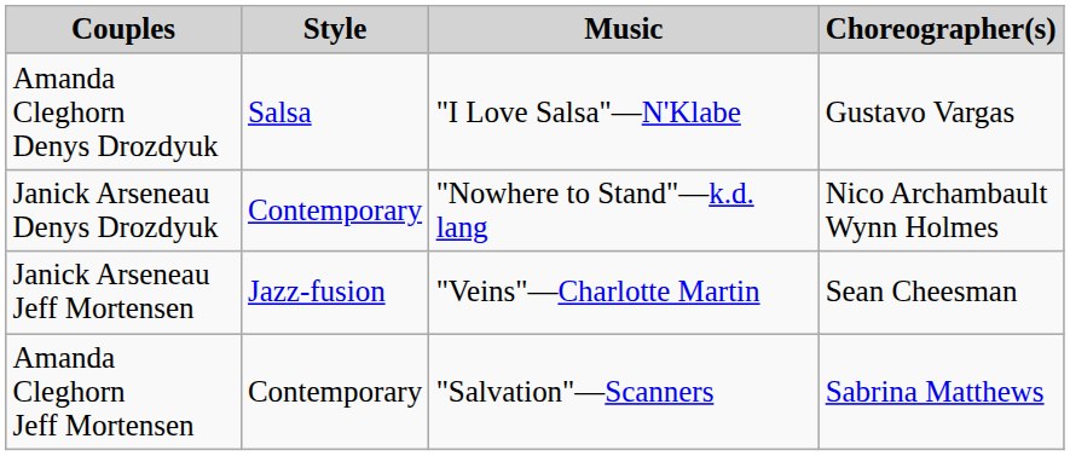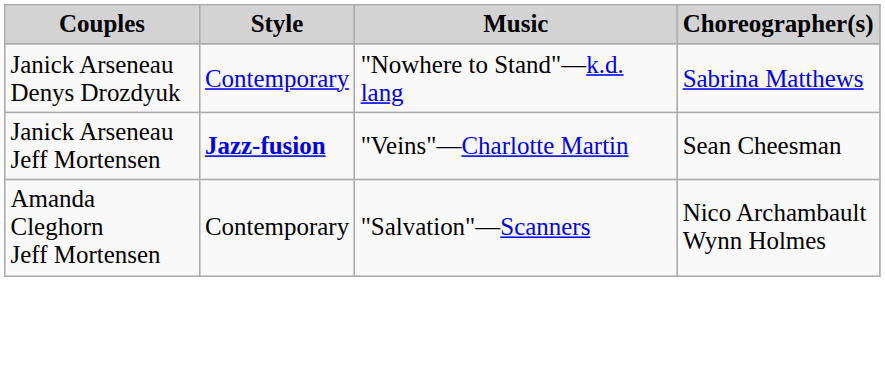- row: Amanda Cleghorn Denys Drozdyuk | Salsa | "I Love Salsa"—N'Klabe | Gustavo Vargas
Janick Arseneau Denys Drozdyuk | Choreographer(s): Nico Archambault Wynn Holmes -> Sabrina Matthews
Janick Arseneau Jeff Mortensen | Style: normal -> bold
Amanda Cleghorn Jeff Mortensen | Choreographer(s): Sabrina Matthews -> Nico Archambault Wynn Holmes
